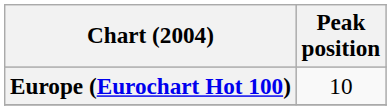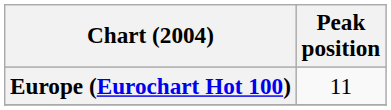Europe (Eurochart Hot 100) | Peak position: 10 -> 11
